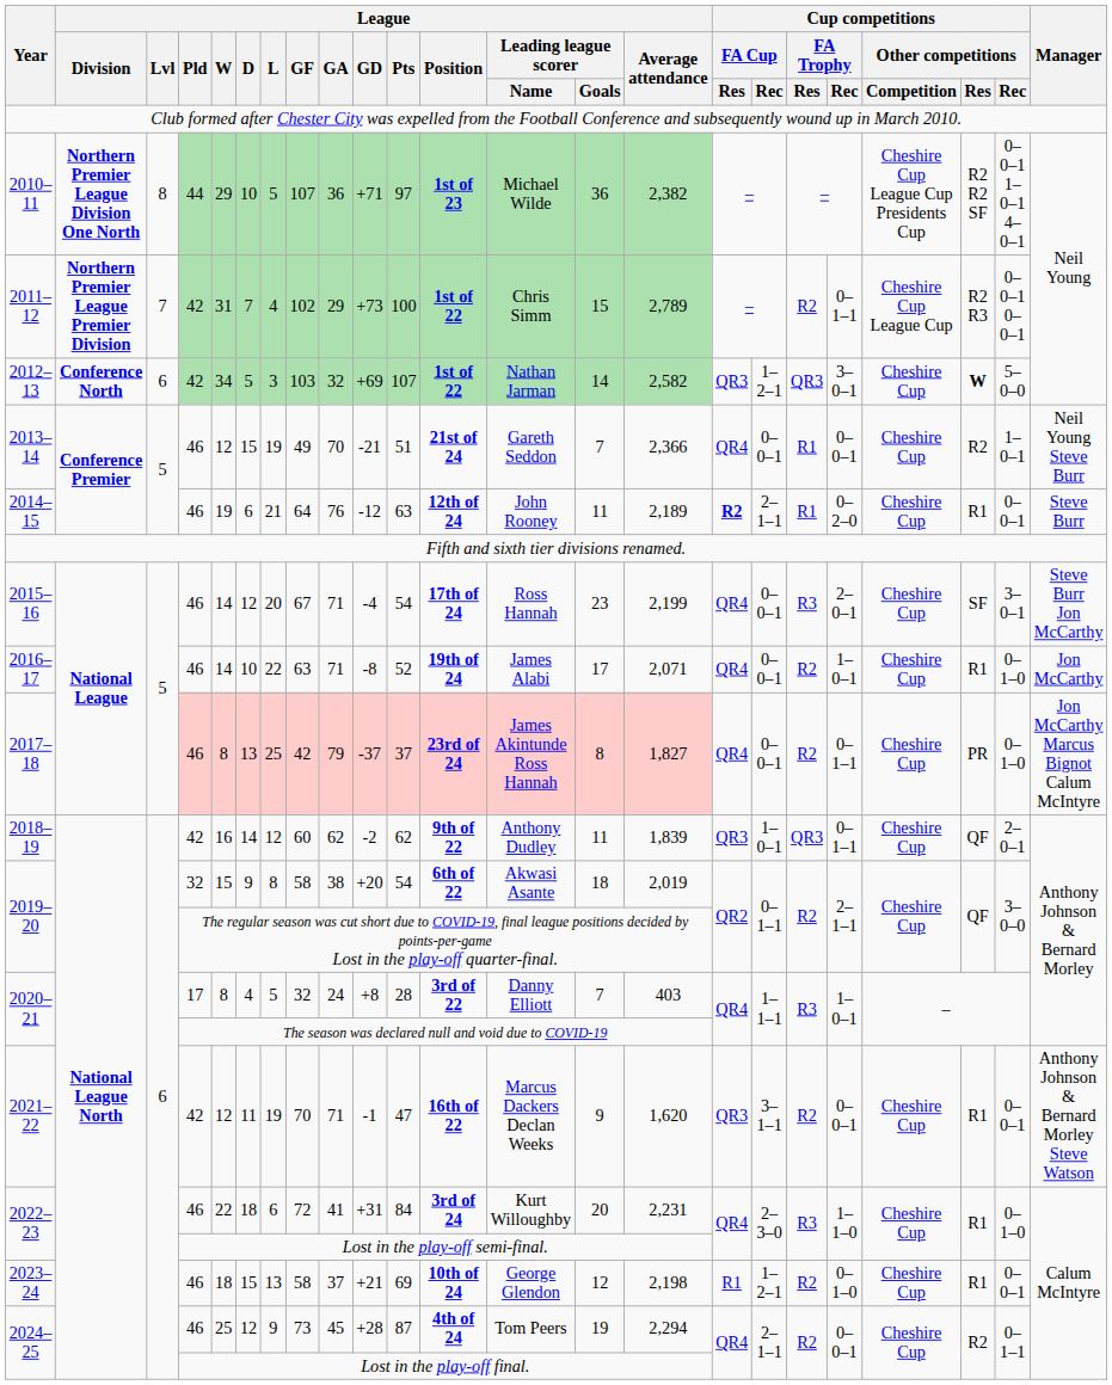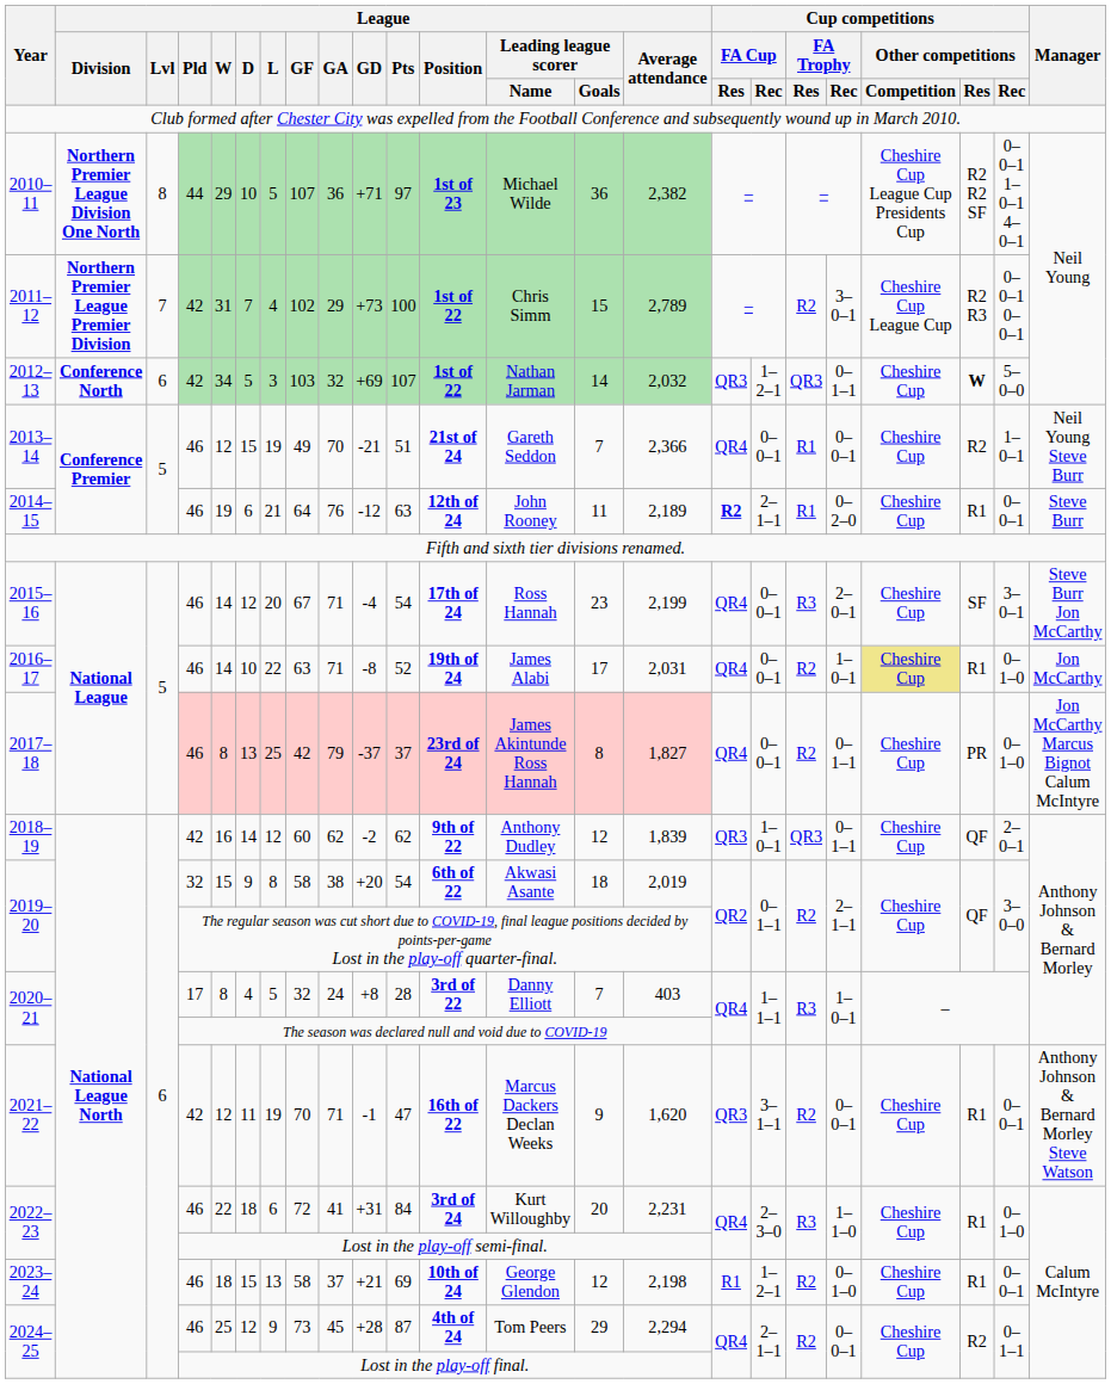2011–12 | Cup competitions / FA Trophy / Rec: 0–1–1 -> 3–0–1
2012–13 | League / Average attendance: 2,582 -> 2,032
2012–13 | Cup competitions / FA Trophy / Rec: 3–0–1 -> 0–1–1
2016–17 | League / Average attendance: 2,071 -> 2,031
2016–17 | Cup competitions / Other competitions / Competition: no background -> khaki background
2018–19 | League / Leading league scorer / Goals: 11 -> 12
2024–25 / 46 | League / Leading league scorer / Goals: 19 -> 29
